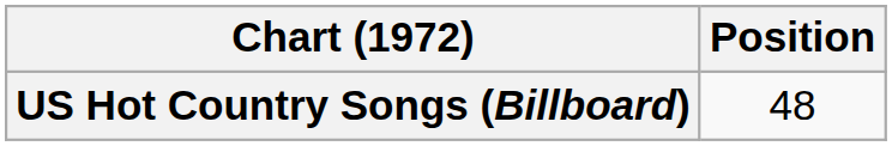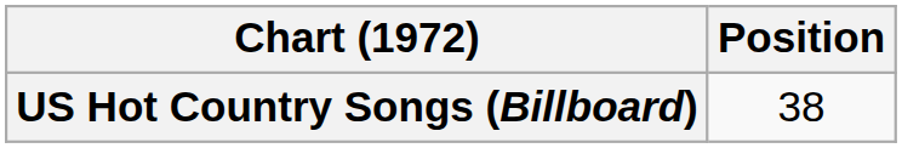US Hot Country Songs (Billboard) | Position: 48 -> 38
